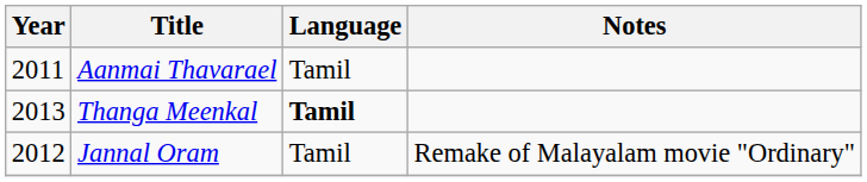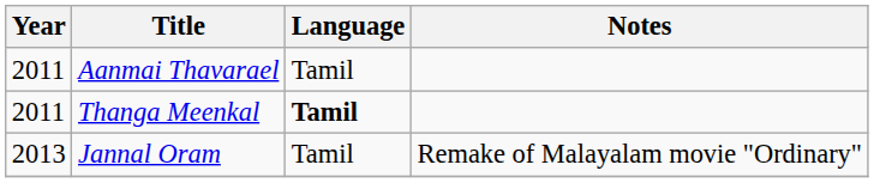Thanga Meenkal | Year: 2013 -> 2011
Jannal Oram | Year: 2012 -> 2013
